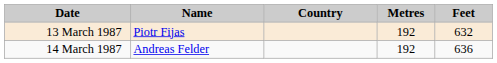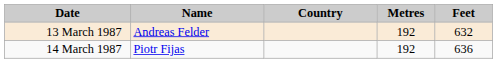13 March 1987 | Name: Piotr Fijas -> Andreas Felder
14 March 1987 | Name: Andreas Felder -> Piotr Fijas
